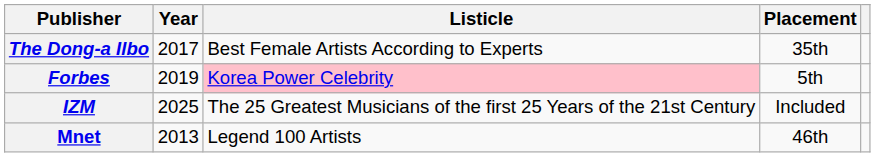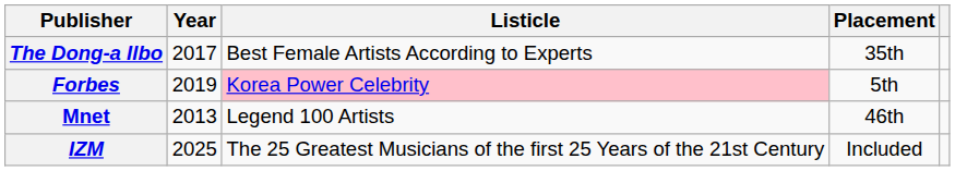rows swapped: IZM <-> Mnet
